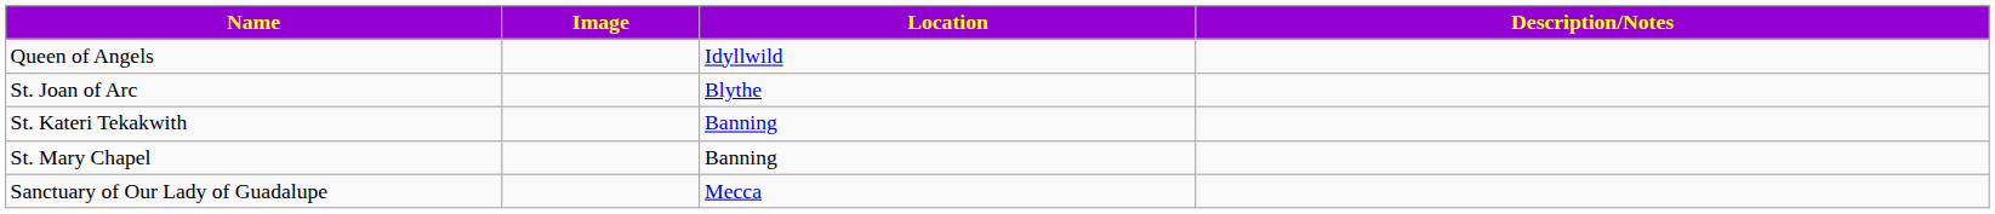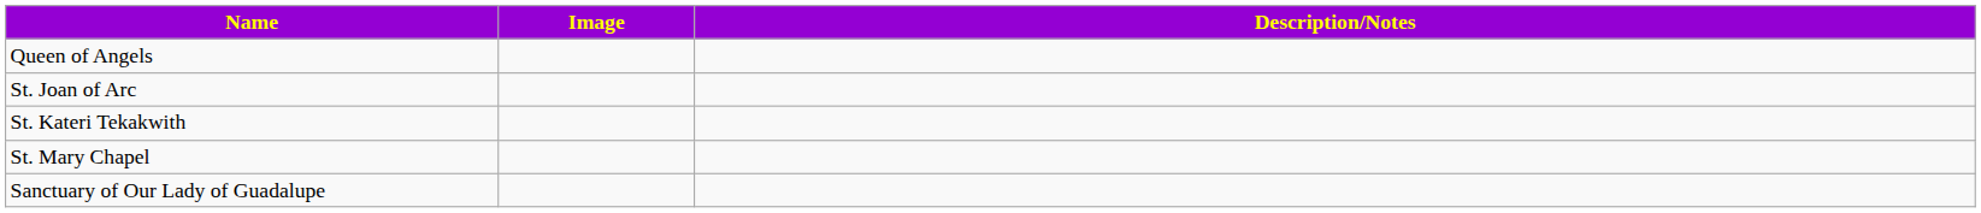- column: Location | Idyllwild | Blythe | Banning | Banning | Mecca
